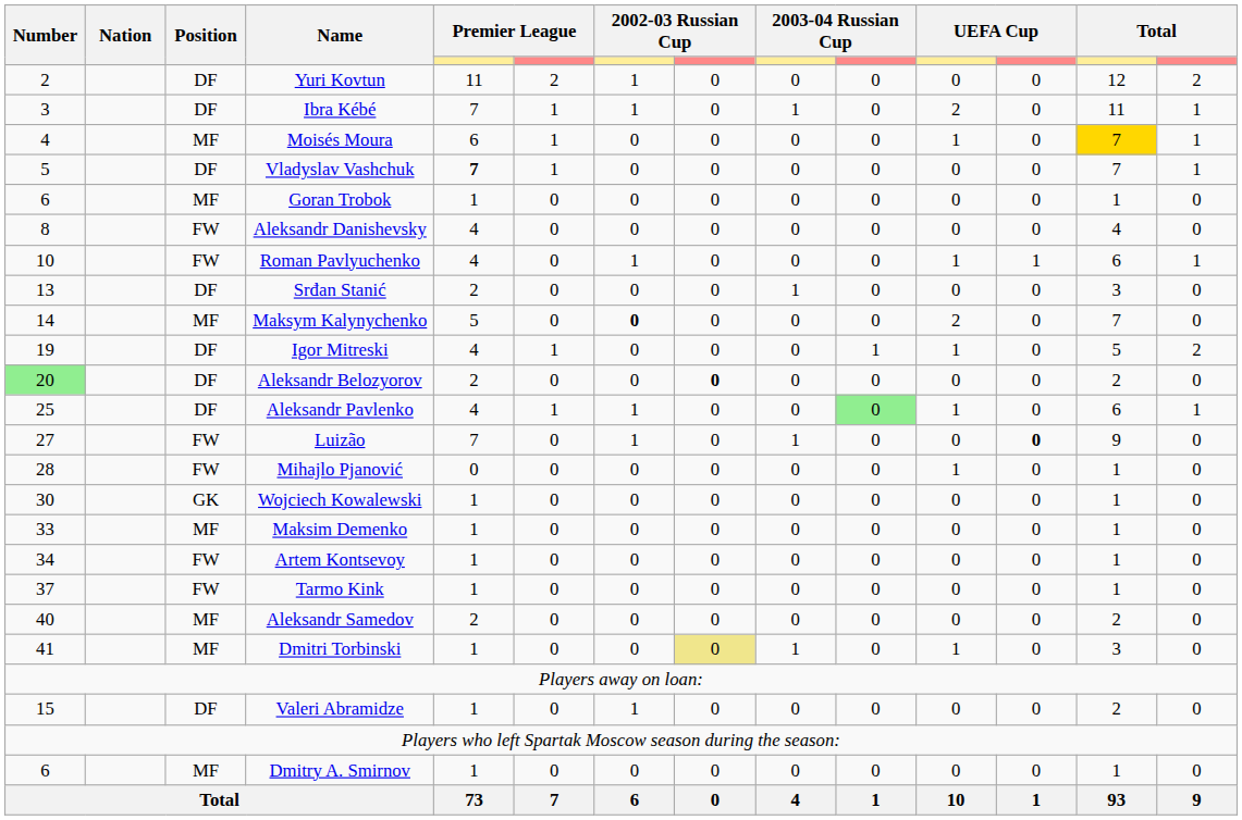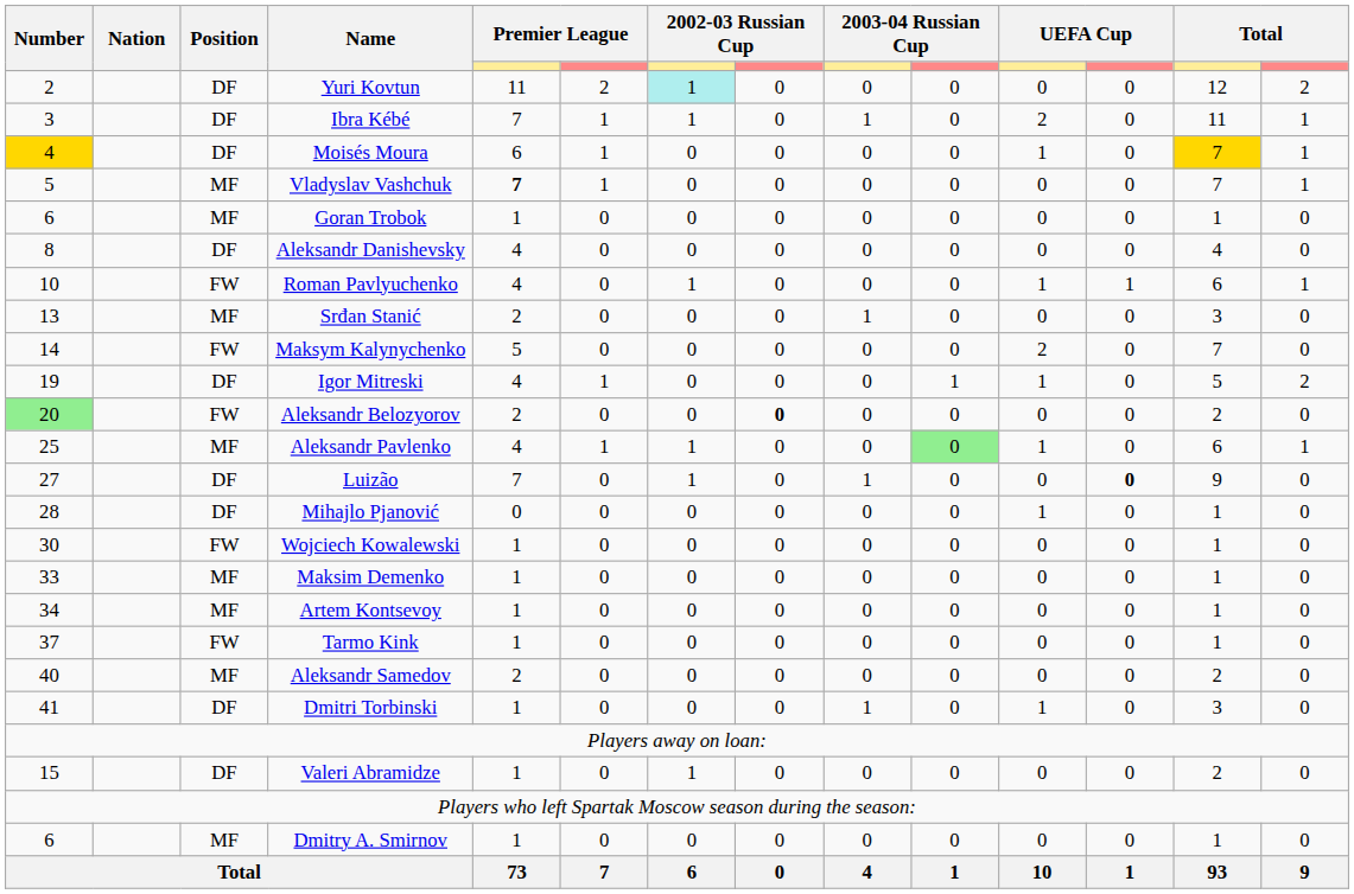Yuri Kovtun | column 7: no background -> paleturquoise background
Moisés Moura | Number: no background -> gold background
Moisés Moura | Position: MF -> DF
Vladyslav Vashchuk | Position: DF -> MF
Aleksandr Danishevsky | Position: FW -> DF
Srđan Stanić | Position: DF -> MF
Maksym Kalynychenko | Position: MF -> FW
Maksym Kalynychenko | column 7: bold -> normal
Aleksandr Belozyorov | Position: DF -> FW
Aleksandr Pavlenko | Position: DF -> MF
Luizão | Position: FW -> DF
Mihajlo Pjanović | Position: FW -> DF
Wojciech Kowalewski | Position: GK -> FW
Artem Kontsevoy | Position: FW -> MF
Dmitri Torbinski | Position: MF -> DF
Dmitri Torbinski | column 8: khaki background -> no background
